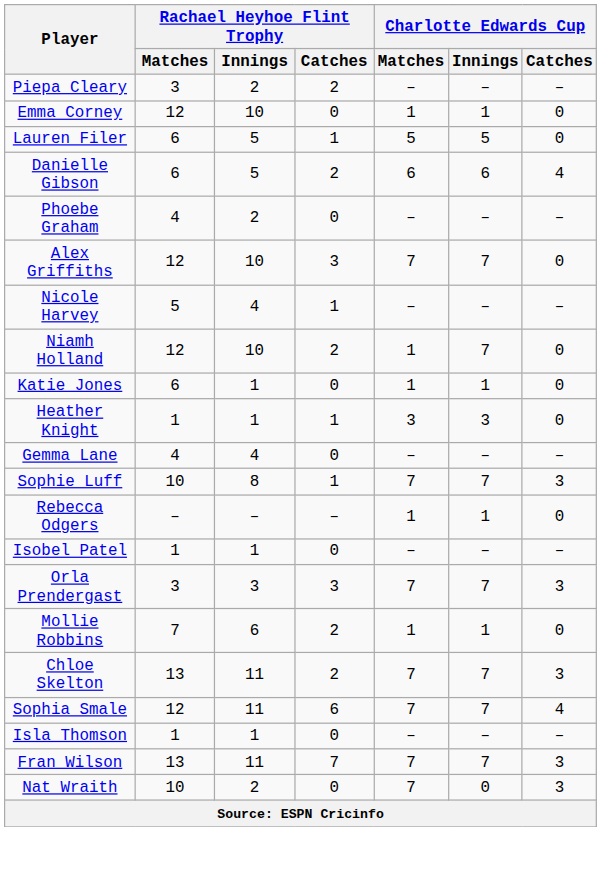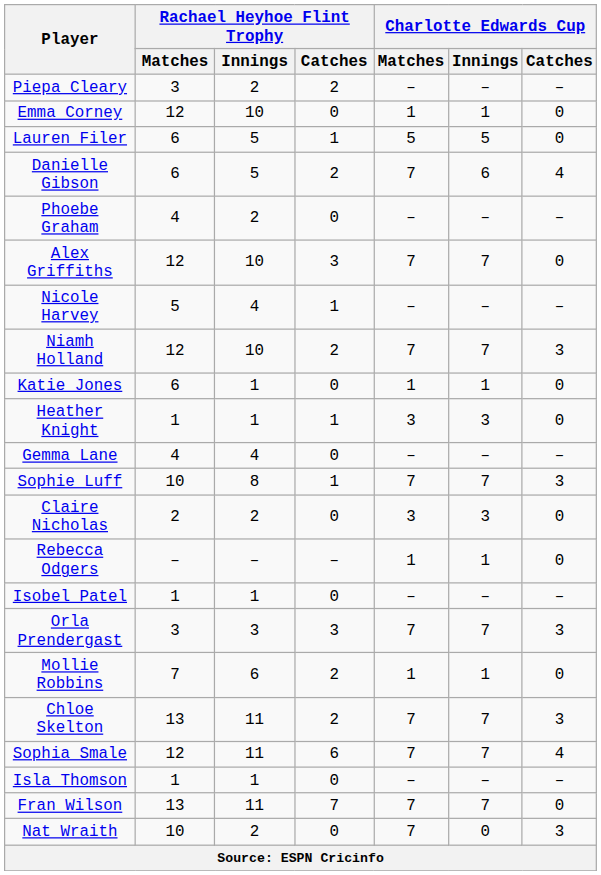Danielle Gibson | Charlotte Edwards Cup / Matches: 6 -> 7
Niamh Holland | Charlotte Edwards Cup / Matches: 1 -> 7
Niamh Holland | Charlotte Edwards Cup / Catches: 0 -> 3
+ row: Claire Nicholas | 2 | 2 | 0 | 3 | 3 | 0
Fran Wilson | Charlotte Edwards Cup / Catches: 3 -> 0
